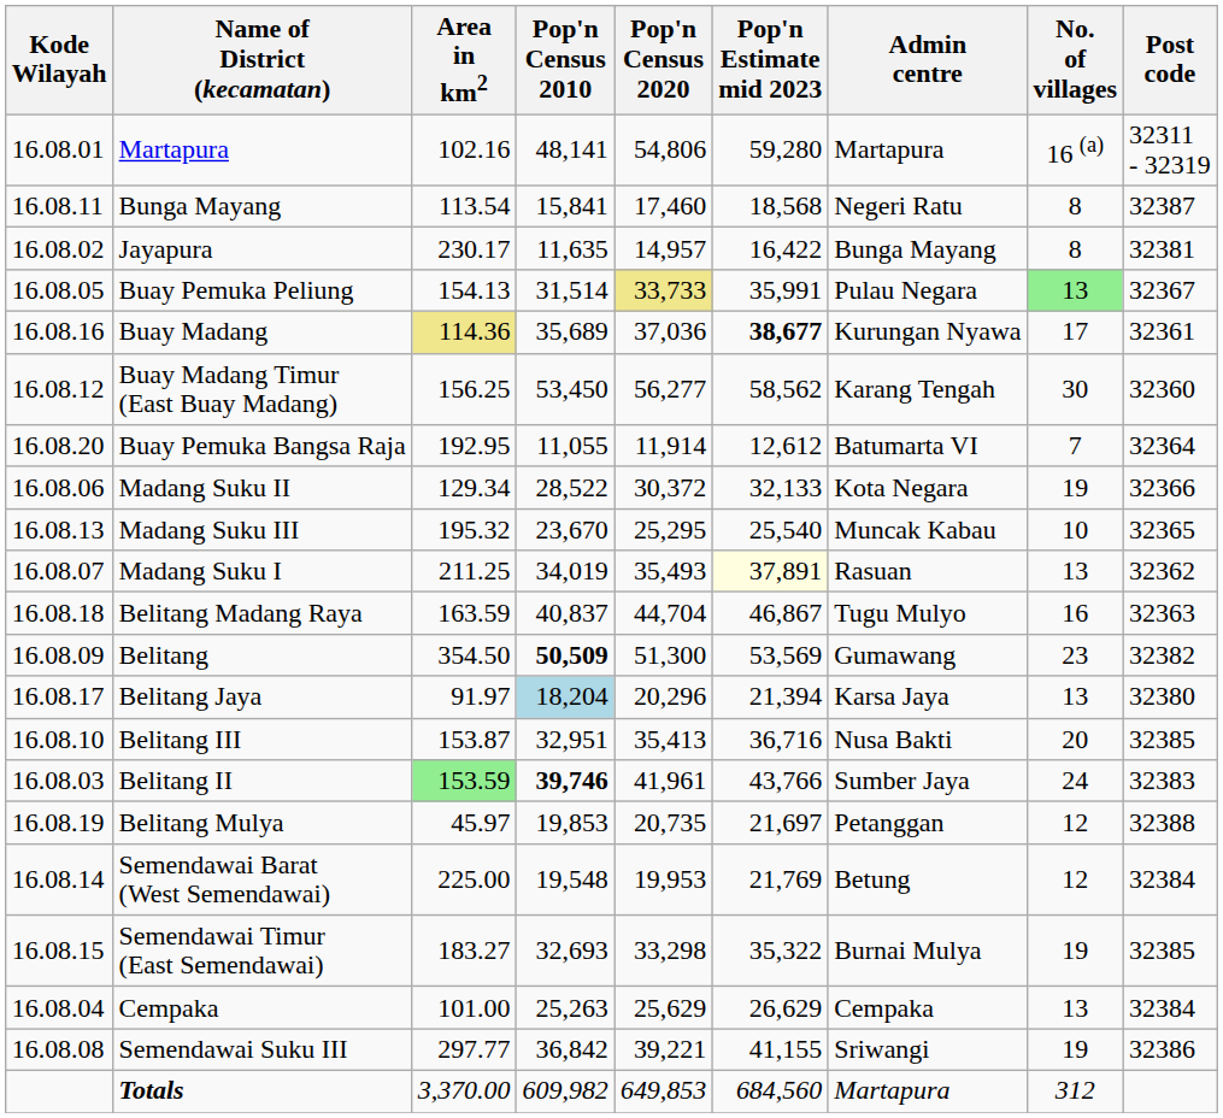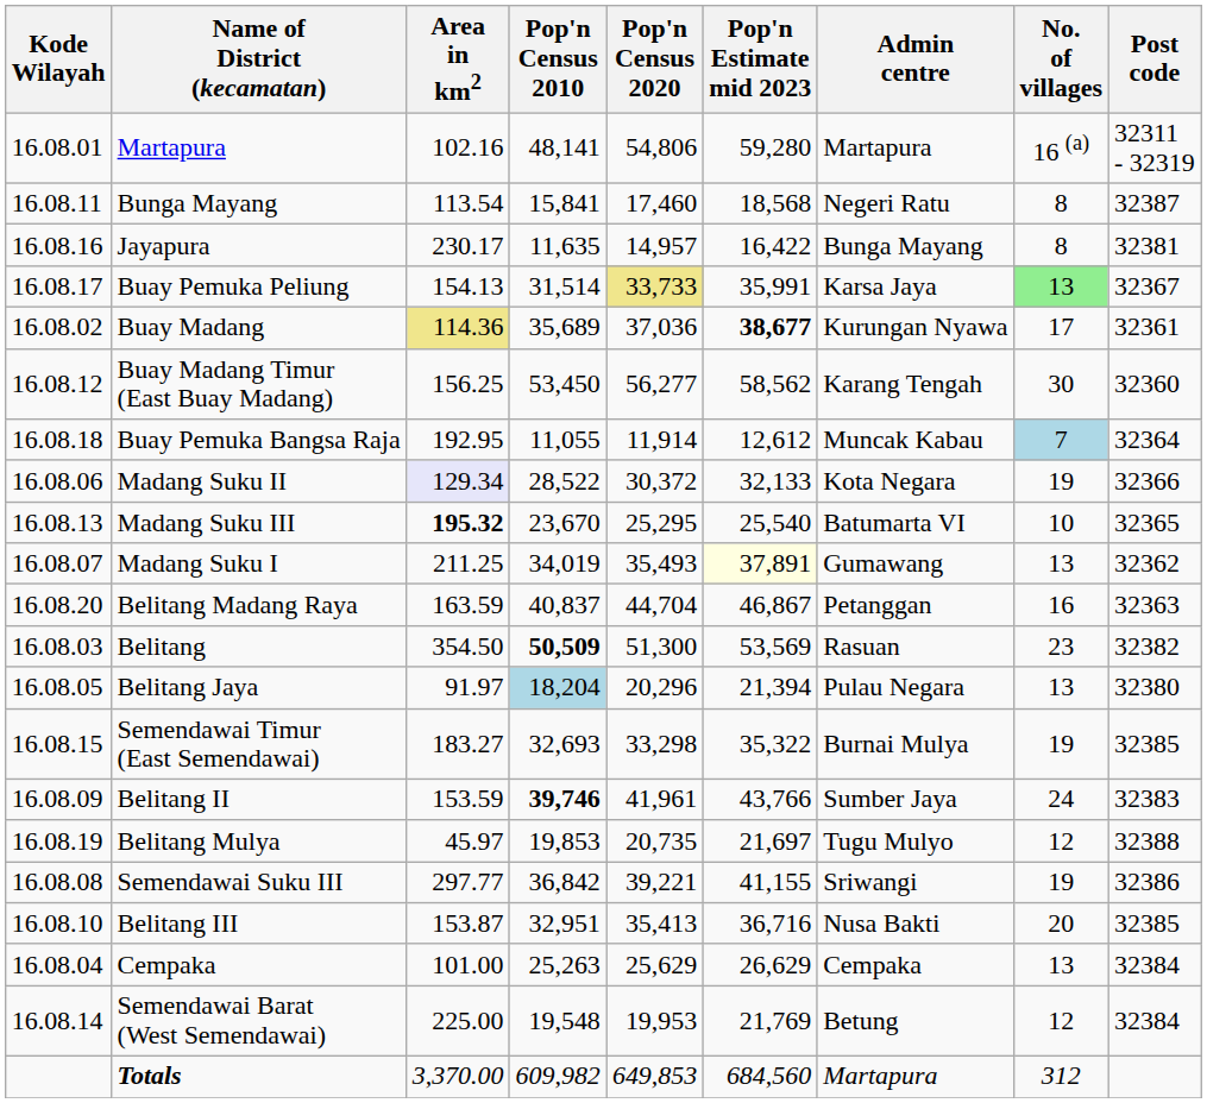Jayapura | Kode Wilayah: 16.08.02 -> 16.08.16
Buay Pemuka Peliung | Kode Wilayah: 16.08.05 -> 16.08.17
Buay Pemuka Peliung | Admin centre: Pulau Negara -> Karsa Jaya
Buay Madang | Kode Wilayah: 16.08.16 -> 16.08.02
Buay Pemuka Bangsa Raja | Kode Wilayah: 16.08.20 -> 16.08.18
Buay Pemuka Bangsa Raja | Admin centre: Batumarta VI -> Muncak Kabau
Buay Pemuka Bangsa Raja | No. of villages: no background -> lightblue background
Madang Suku II | Area in km2: no background -> lavender background
Madang Suku III | Area in km2: normal -> bold
Madang Suku III | Admin centre: Muncak Kabau -> Batumarta VI
Madang Suku I | Admin centre: Rasuan -> Gumawang
Belitang Madang Raya | Kode Wilayah: 16.08.18 -> 16.08.20
Belitang Madang Raya | Admin centre: Tugu Mulyo -> Petanggan
Belitang | Kode Wilayah: 16.08.09 -> 16.08.03
Belitang | Admin centre: Gumawang -> Rasuan
Belitang Jaya | Kode Wilayah: 16.08.17 -> 16.08.05
Belitang Jaya | Admin centre: Karsa Jaya -> Pulau Negara
rows swapped: Belitang III <-> Semendawai Timur (East Semendawai)
Belitang II | Kode Wilayah: 16.08.03 -> 16.08.09
Belitang II | Area in km2: lightgreen background -> no background
Belitang Mulya | Admin centre: Petanggan -> Tugu Mulyo
rows swapped: Semendawai Suku III <-> Semendawai Barat (West Semendawai)
